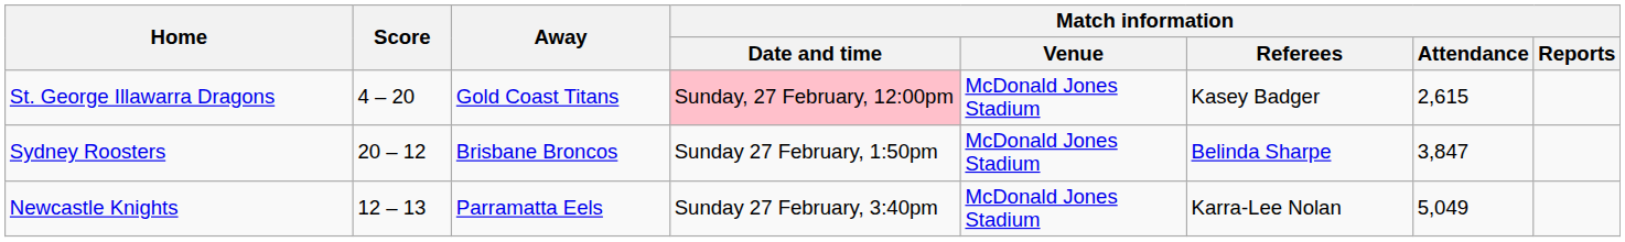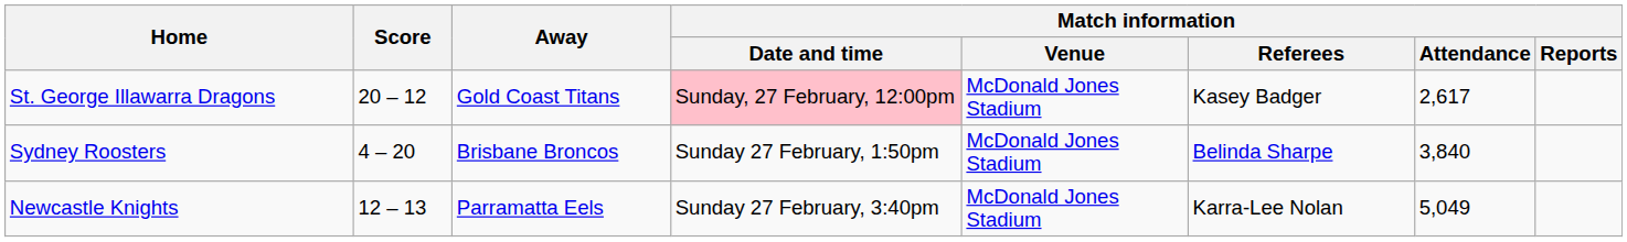St. George Illawarra Dragons | Score: 4 – 20 -> 20 – 12
St. George Illawarra Dragons | Match information / Attendance: 2,615 -> 2,617
Sydney Roosters | Score: 20 – 12 -> 4 – 20
Sydney Roosters | Match information / Attendance: 3,847 -> 3,840
